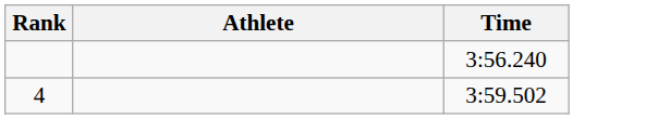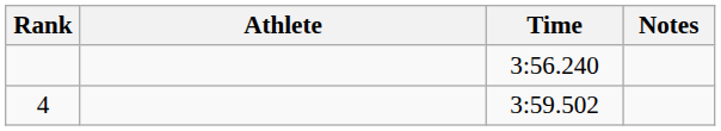+ column: Notes
